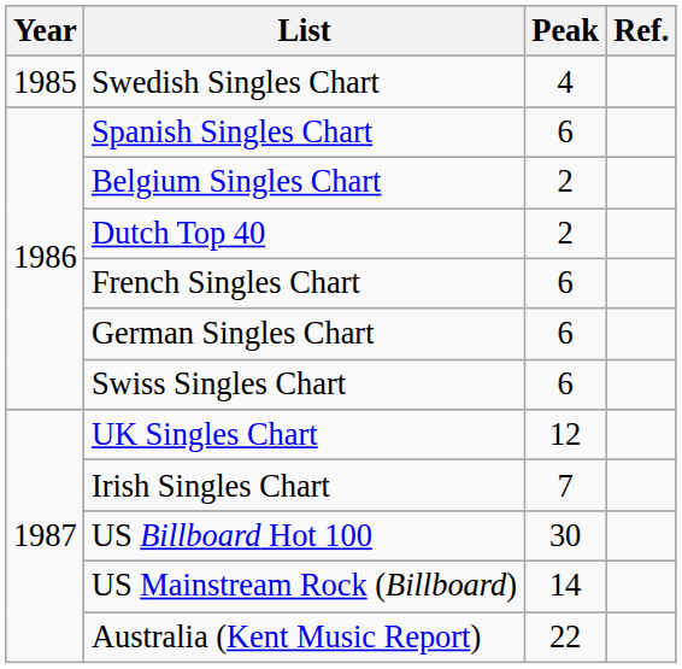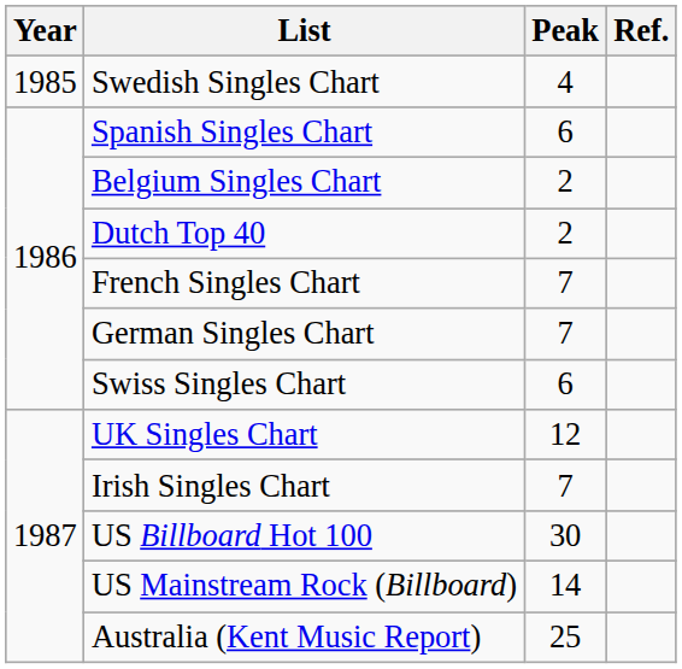French Singles Chart | Peak: 6 -> 7
German Singles Chart | Peak: 6 -> 7
Australia (Kent Music Report) | Peak: 22 -> 25
